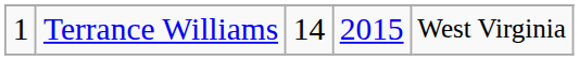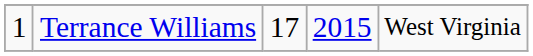Terrance Williams | column 3: 14 -> 17
